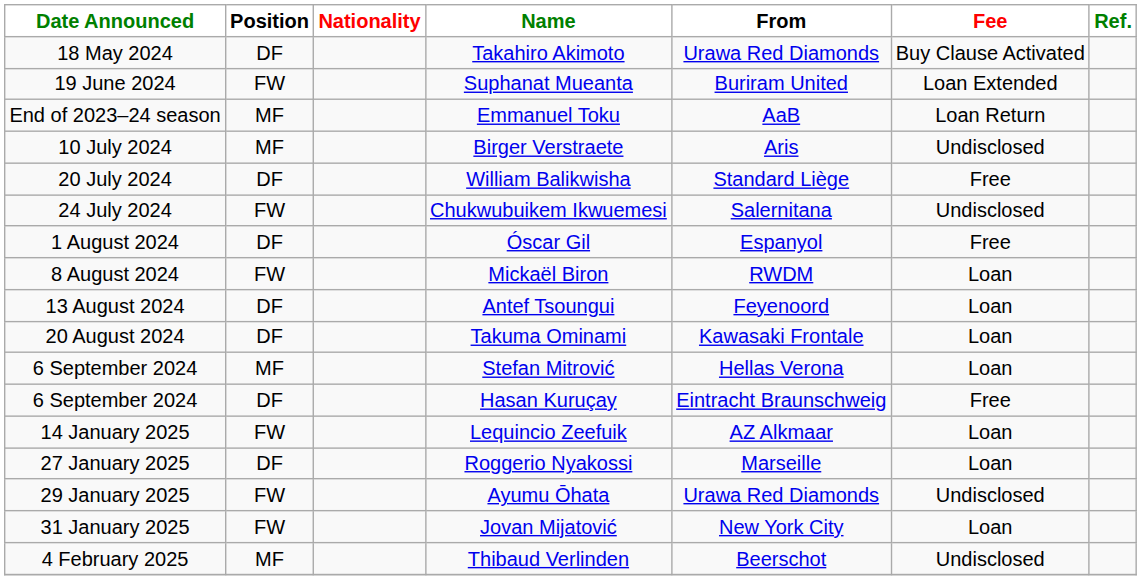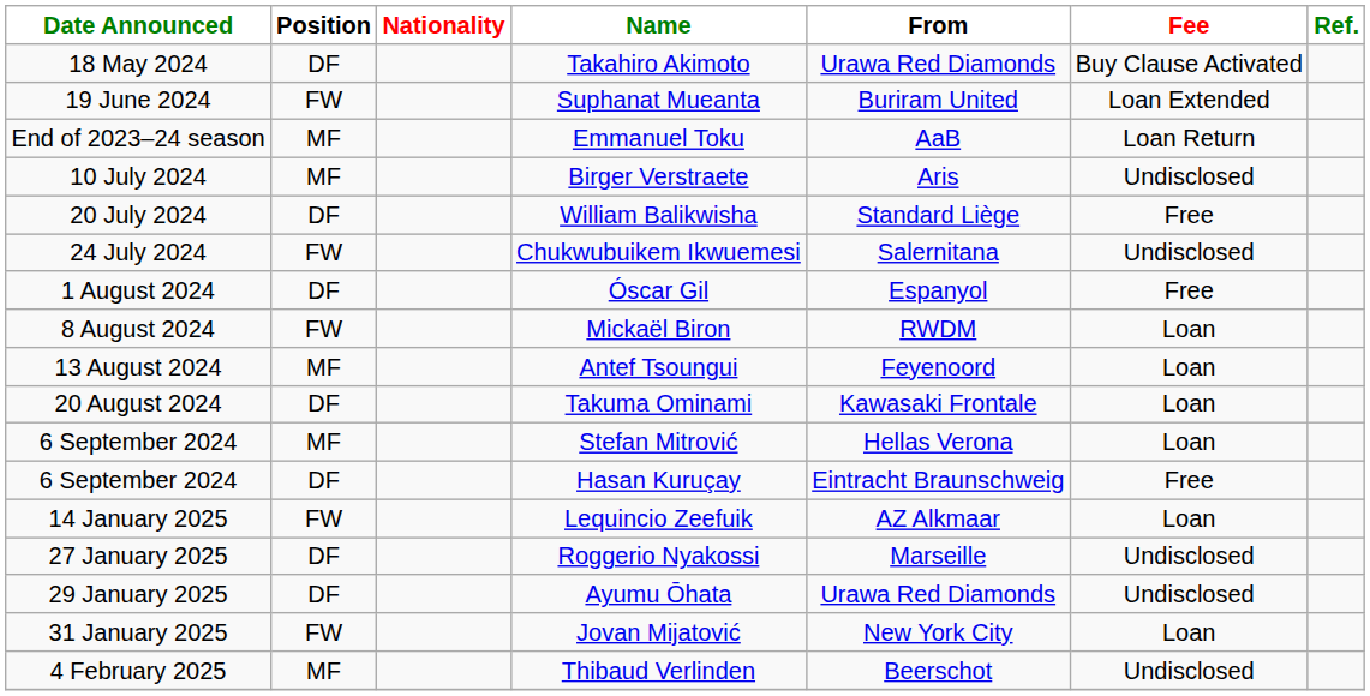Antef Tsoungui | Position: DF -> MF
Roggerio Nyakossi | Fee: Loan -> Undisclosed
Ayumu Ōhata | Position: FW -> DF
